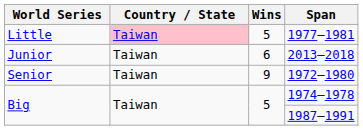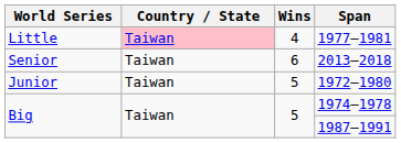1977—1981 | Wins: 5 -> 4
2013—2018 | World Series: Junior -> Senior
1972—1980 | World Series: Senior -> Junior
1972—1980 | Wins: 9 -> 5
